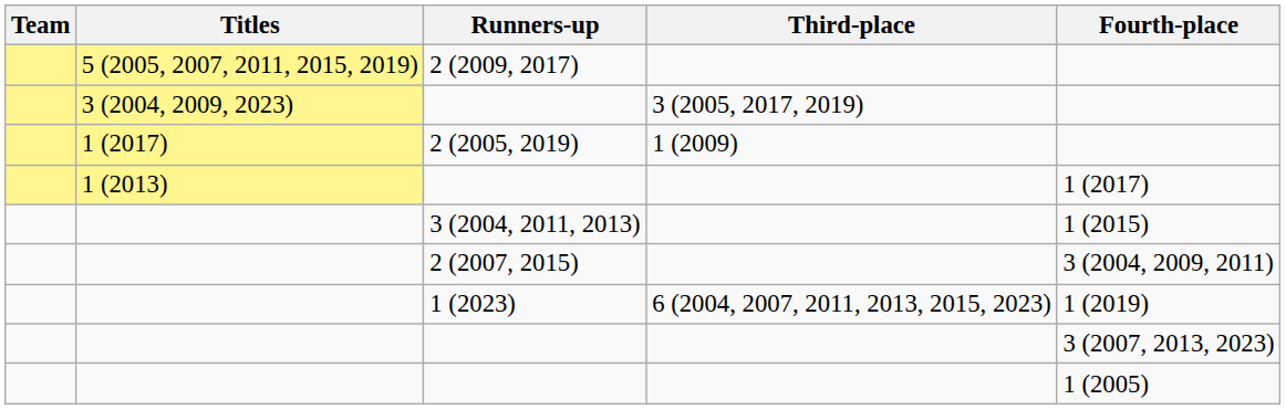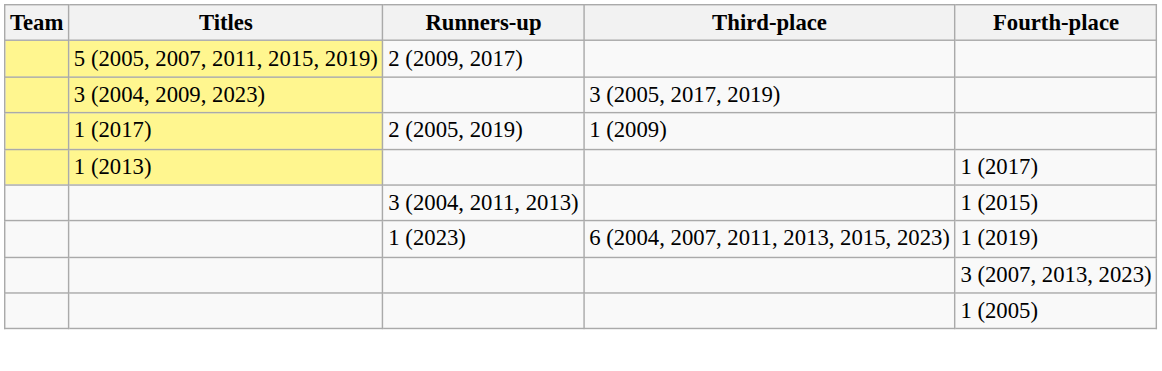- row: 2 (2007, 2015) | 3 (2004, 2009, 2011)
